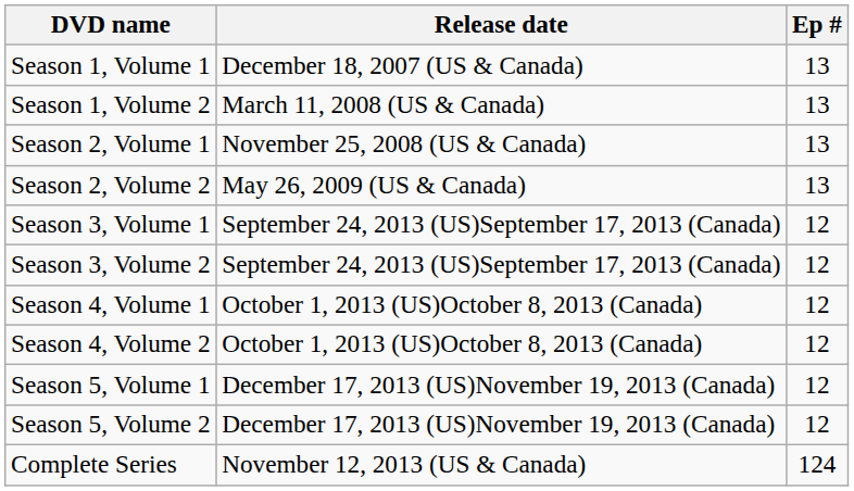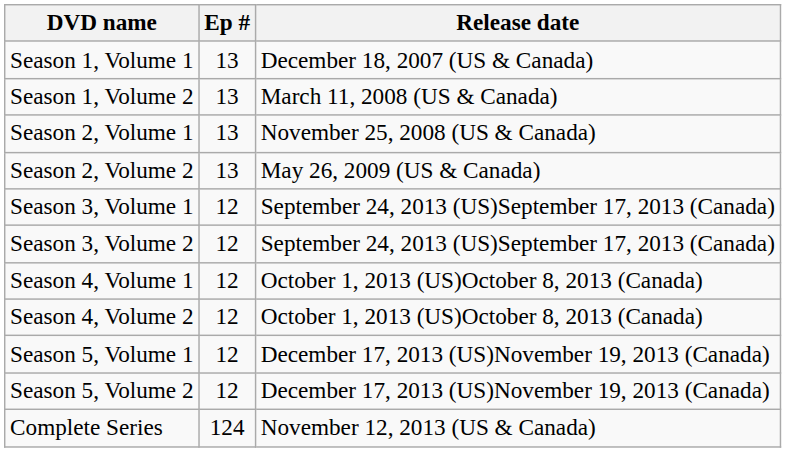columns swapped: Ep # <-> Release date
